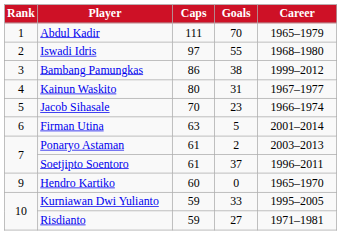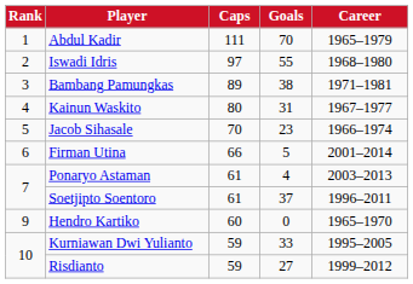Bambang Pamungkas | Caps: 86 -> 89
Bambang Pamungkas | Career: 1999–2012 -> 1971–1981
Firman Utina | Caps: 63 -> 66
Ponaryo Astaman | Goals: 2 -> 4
Risdianto | Career: 1971–1981 -> 1999–2012
